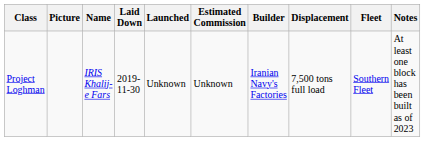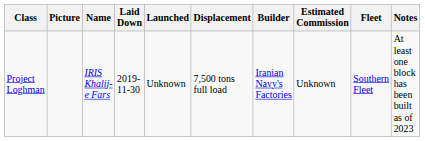columns swapped: Displacement <-> Estimated Commission
